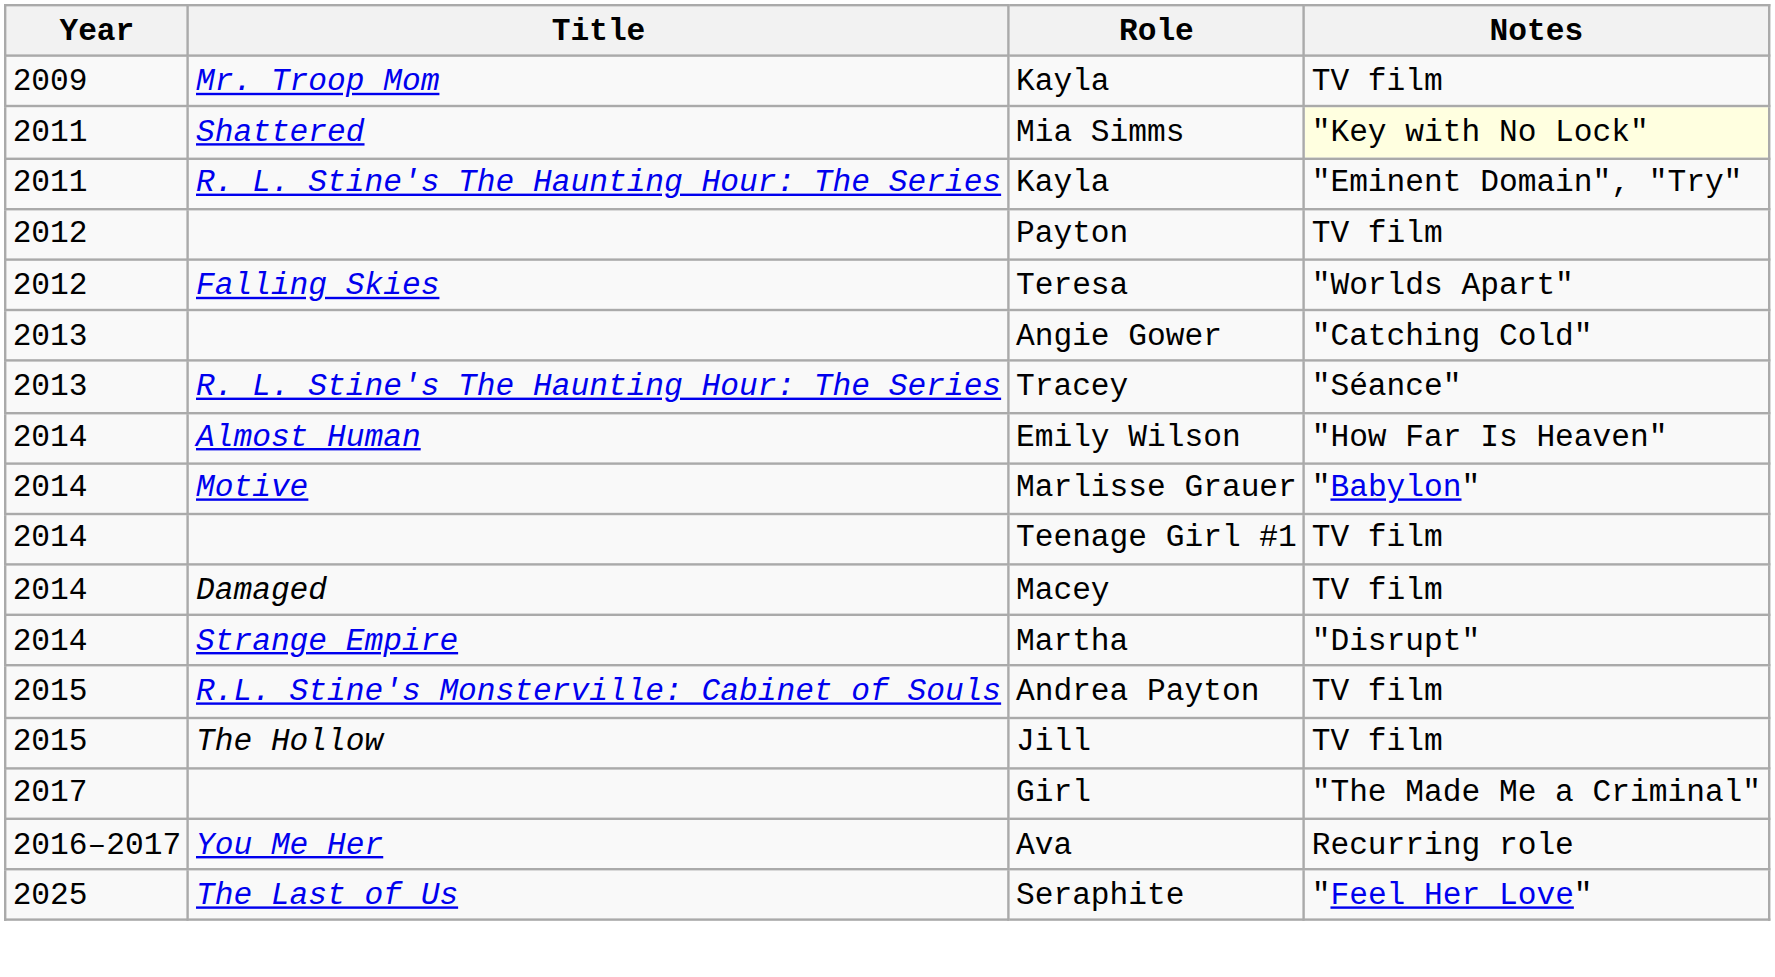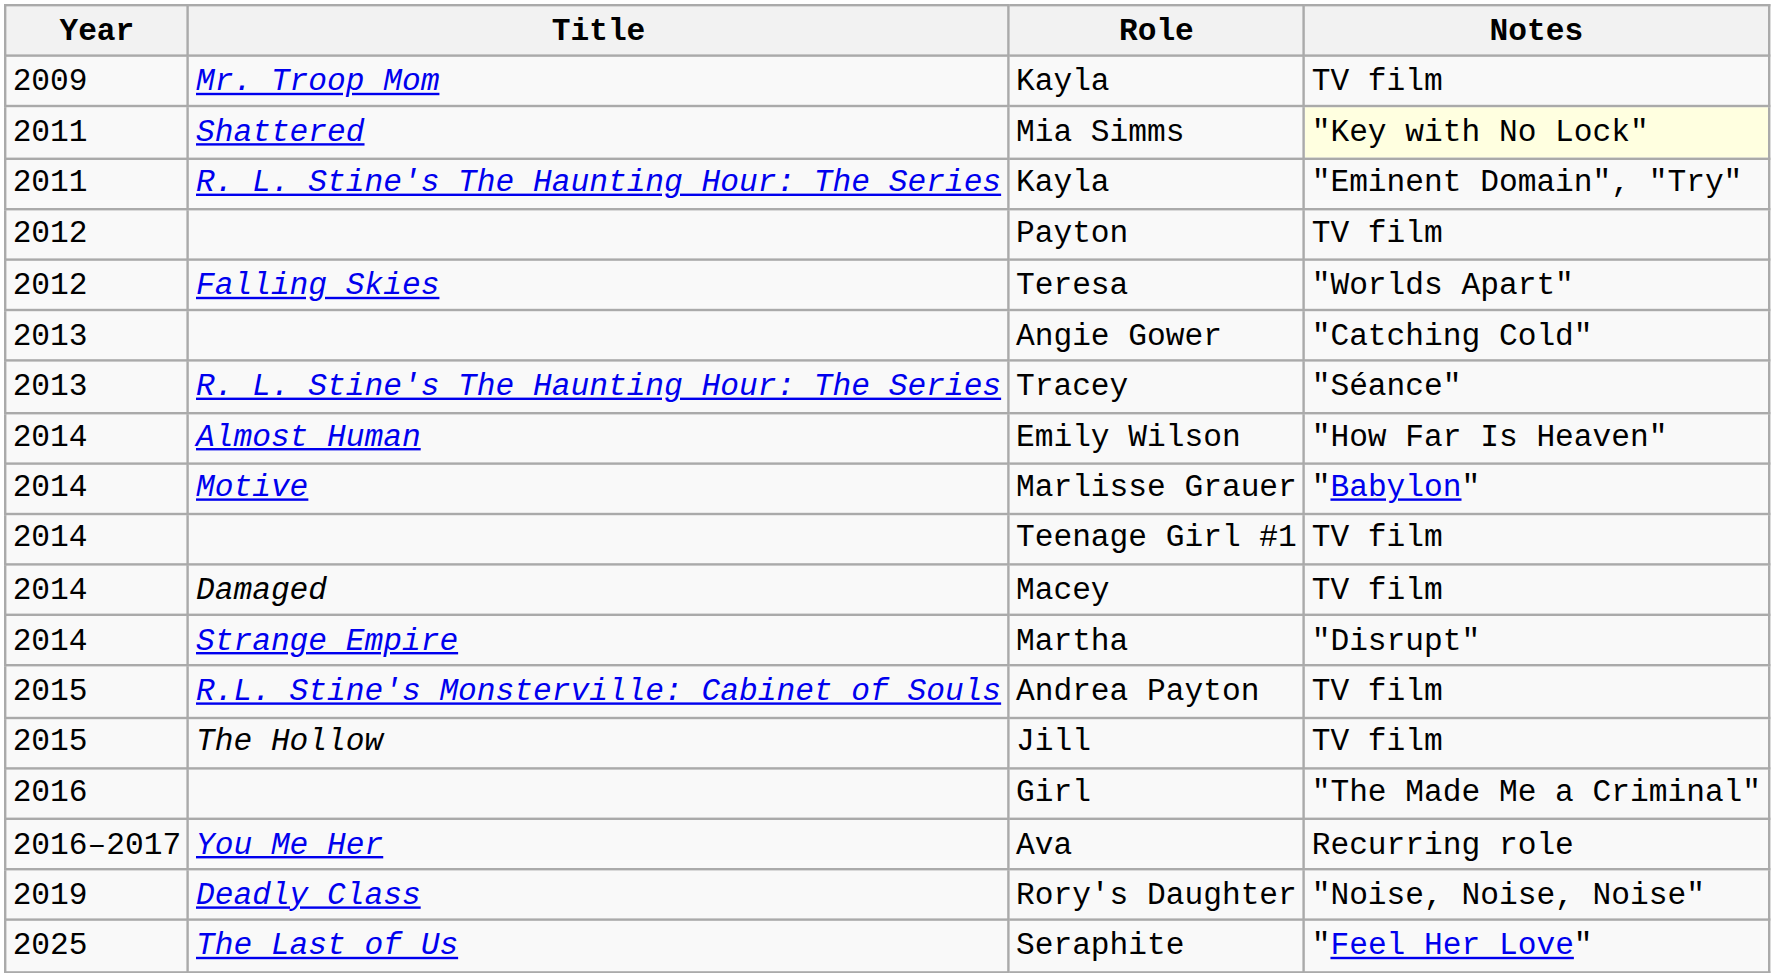Girl | Year: 2017 -> 2016
+ row: 2019 | Deadly Class | Rory's Daughter | "Noise, Noise, Noise"
